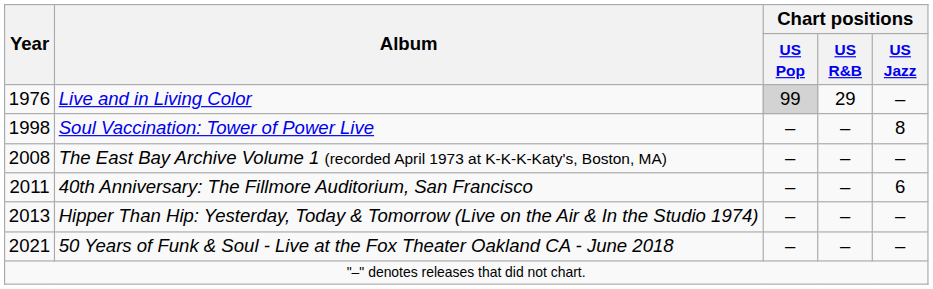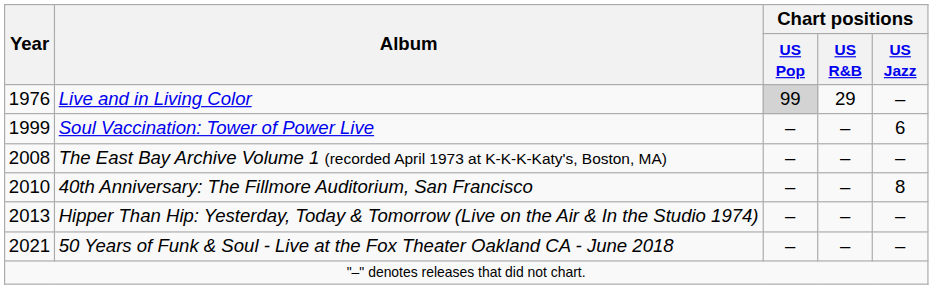Soul Vaccination: Tower of Power Live | Year: 1998 -> 1999
Soul Vaccination: Tower of Power Live | Chart positions / US Jazz: 8 -> 6
40th Anniversary: The Fillmore Auditorium, San Francisco | Year: 2011 -> 2010
40th Anniversary: The Fillmore Auditorium, San Francisco | Chart positions / US Jazz: 6 -> 8
